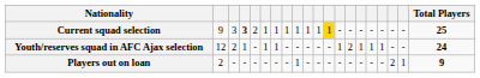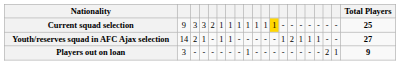Current squad selection | column 4: bold -> normal
Youth/reserves squad in AFC Ajax selection | column 2: 12 -> 14
Youth/reserves squad in AFC Ajax selection | Total Players: 24 -> 27
Players out on loan | column 2: 2 -> 3
